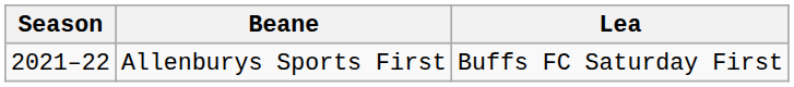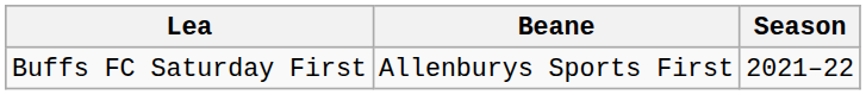columns swapped: Season <-> Lea
